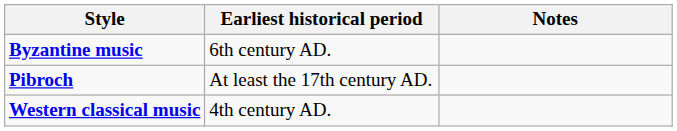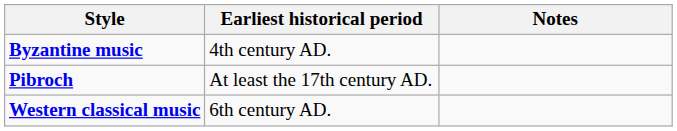Byzantine music | Earliest historical period: 6th century AD. -> 4th century AD.
Western classical music | Earliest historical period: 4th century AD. -> 6th century AD.
